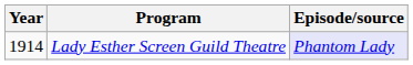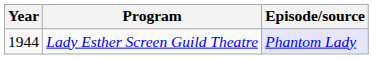Lady Esther Screen Guild Theatre | Year: 1914 -> 1944
